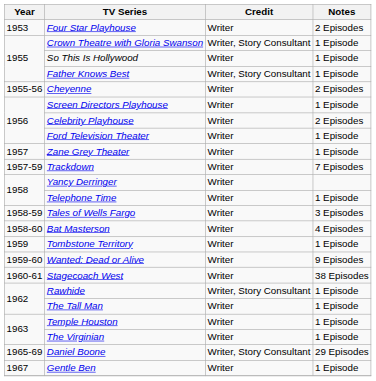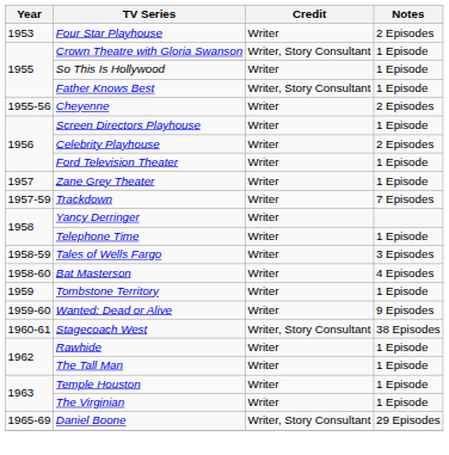Stagecoach West | Credit: Writer -> Writer, Story Consultant
Rawhide | Credit: Writer, Story Consultant -> Writer
- row: 1967 | Gentle Ben | Writer | 1 Episode
